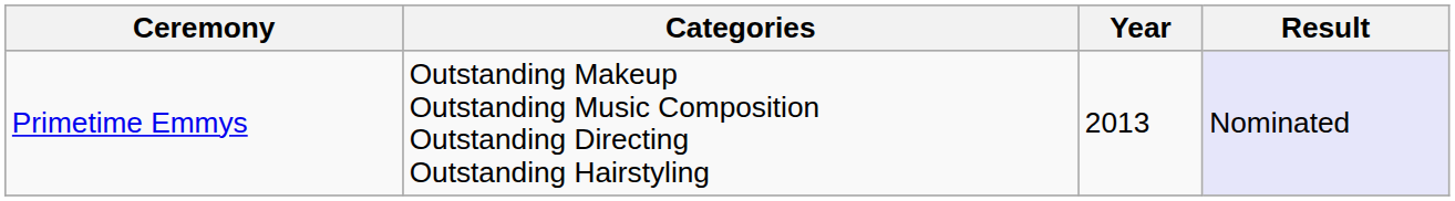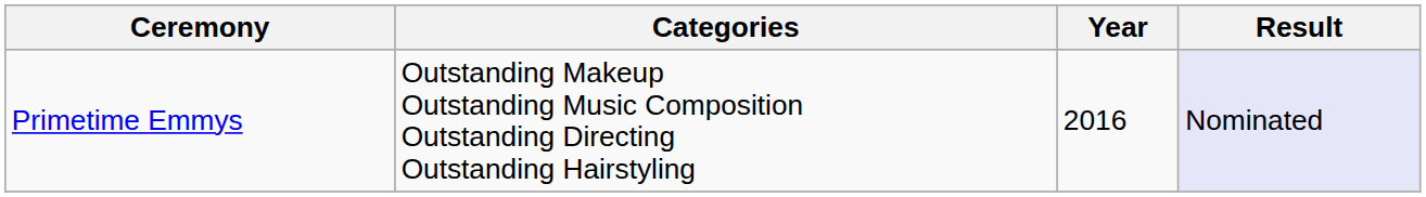Primetime Emmys | Year: 2013 -> 2016
